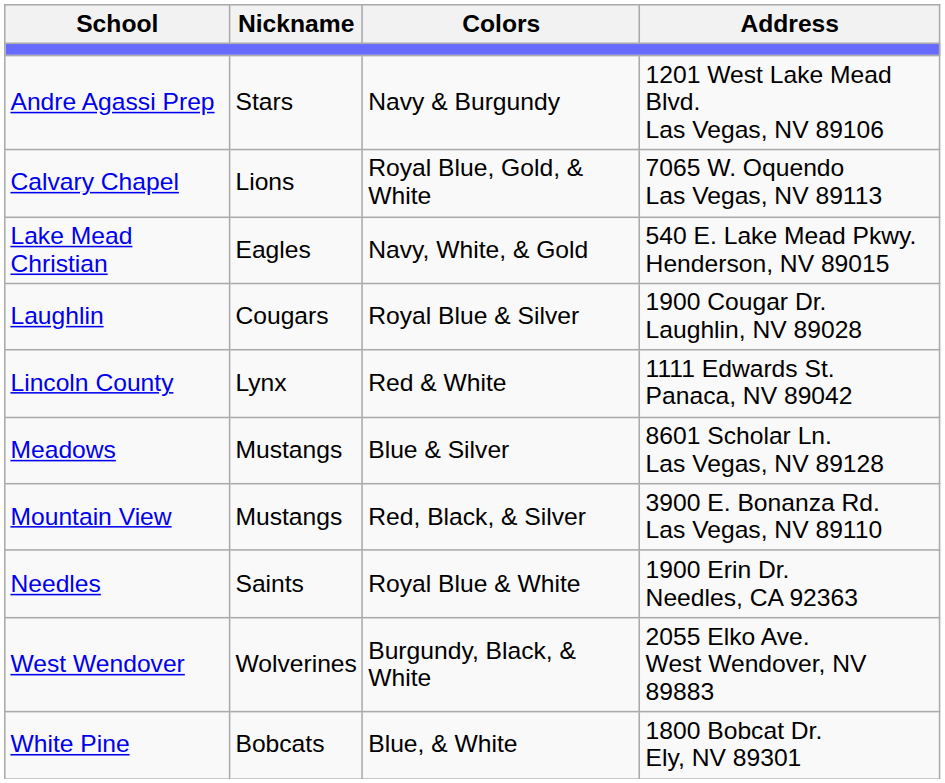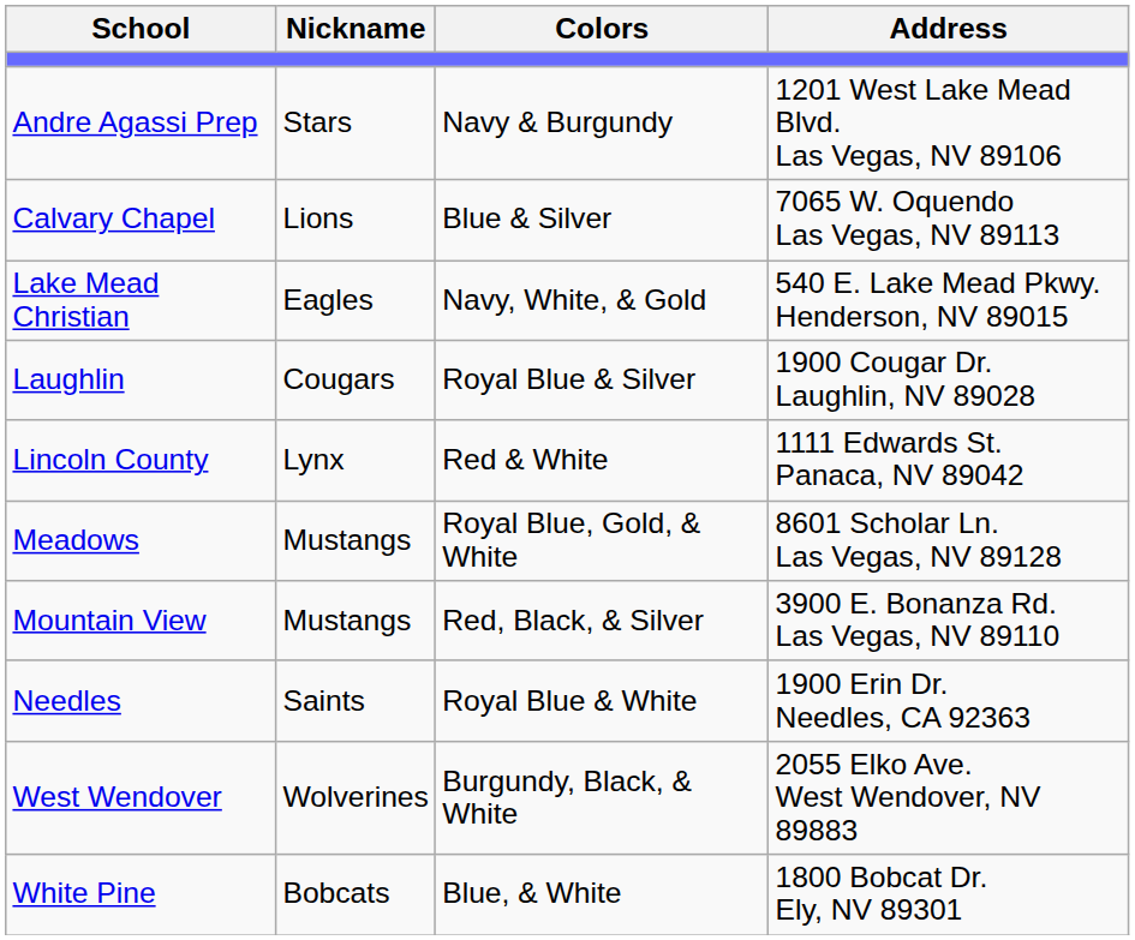Calvary Chapel | Colors: Royal Blue, Gold, & White -> Blue & Silver
Meadows | Colors: Blue & Silver -> Royal Blue, Gold, & White
